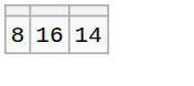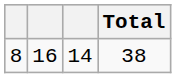+ column: Total | 38
